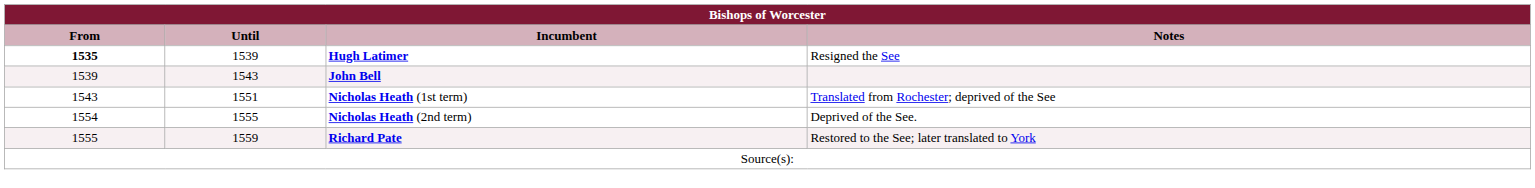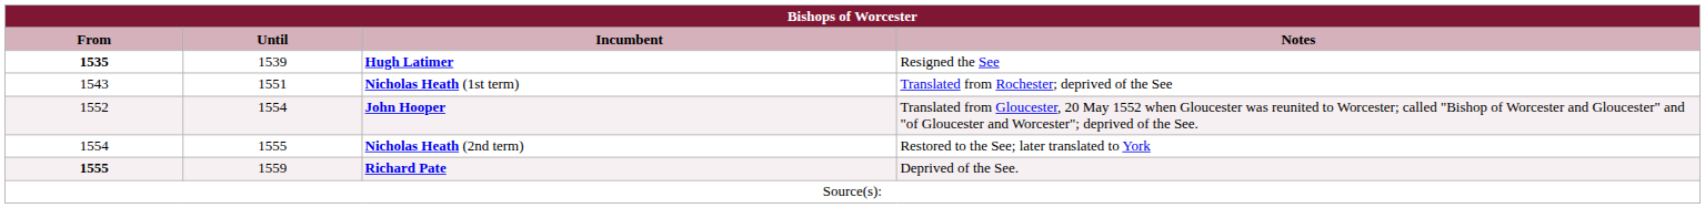- row: 1539 | 1543 | John Bell
+ row: 1552 | 1554 | John Hooper | Translated from Gloucester, 20 May 1552 when Gloucester was reunited to Worcester; called "Bishop of Worcester and Gloucester" and "of Gloucester and Worcester"; deprived of the See.
Nicholas Heath (2nd term) | Notes: Deprived of the See. -> Restored to the See; later translated to York
Richard Pate | From: normal -> bold
Richard Pate | Notes: Restored to the See; later translated to York -> Deprived of the See.
